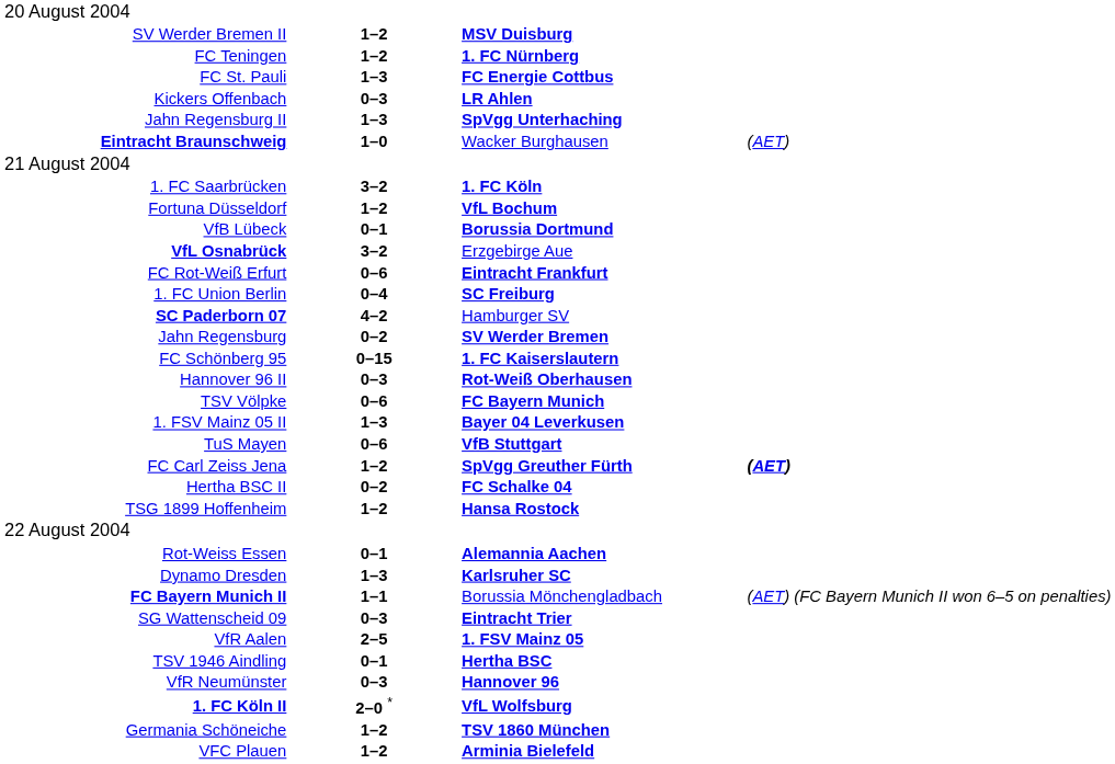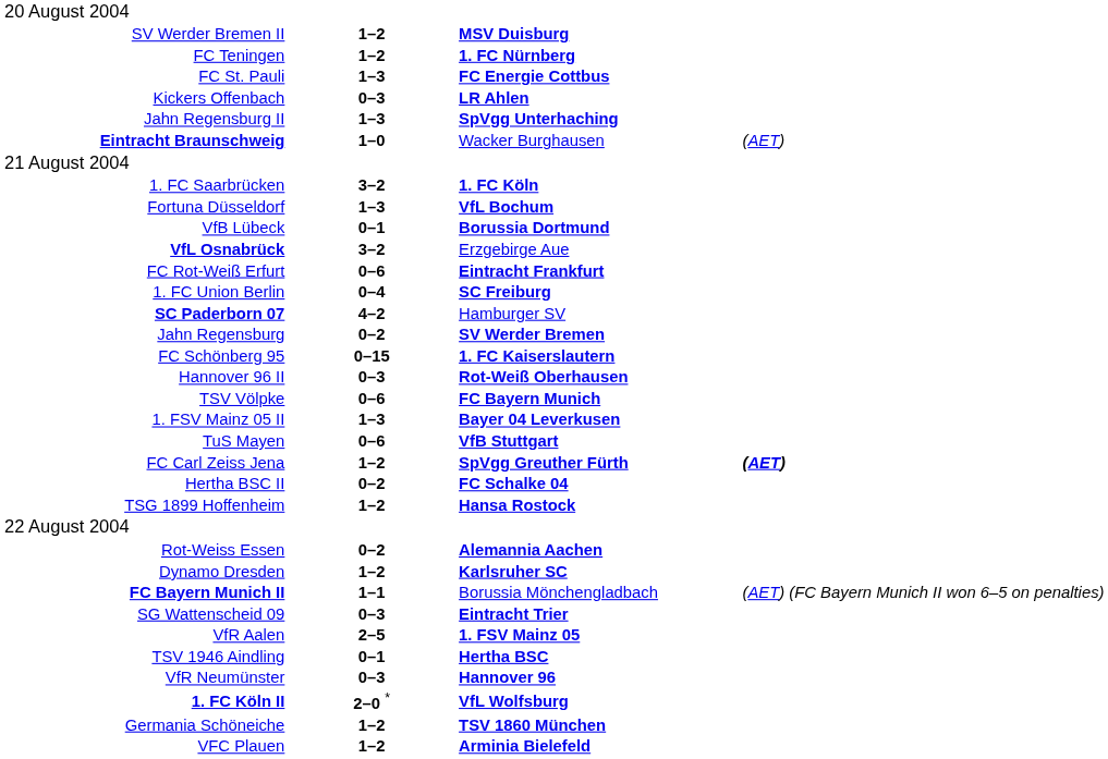Fortuna Düsseldorf | column 2: 1–2 -> 1–3
Rot-Weiss Essen | column 2: 0–1 -> 0–2
Dynamo Dresden | column 2: 1–3 -> 1–2
